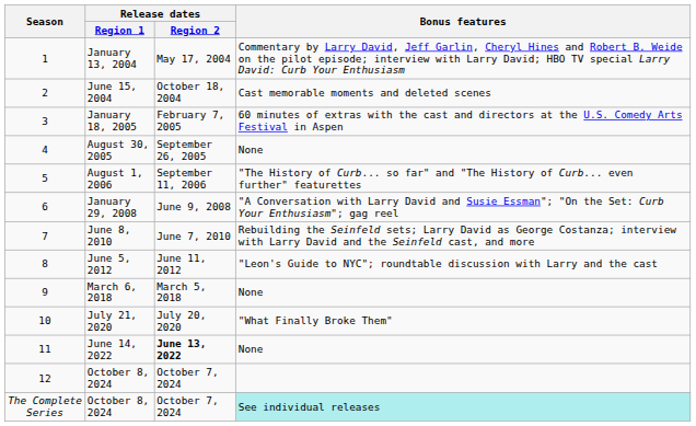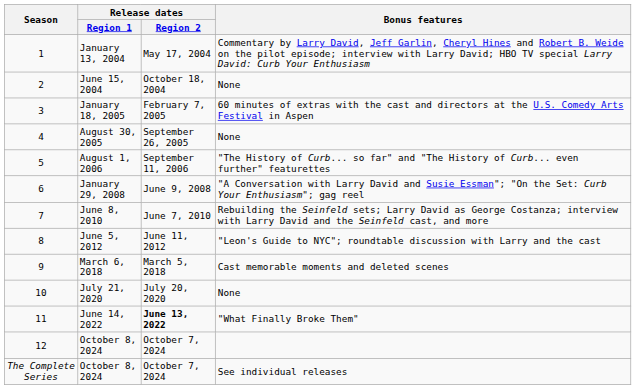June 15, 2004 | Bonus features: Cast memorable moments and deleted scenes -> None
March 6, 2018 | Bonus features: None -> Cast memorable moments and deleted scenes
July 21, 2020 | Bonus features: "What Finally Broke Them" -> None
June 14, 2022 | Bonus features: None -> "What Finally Broke Them"
The Complete Series / October 8, 2024 | Bonus features: paleturquoise background -> no background
